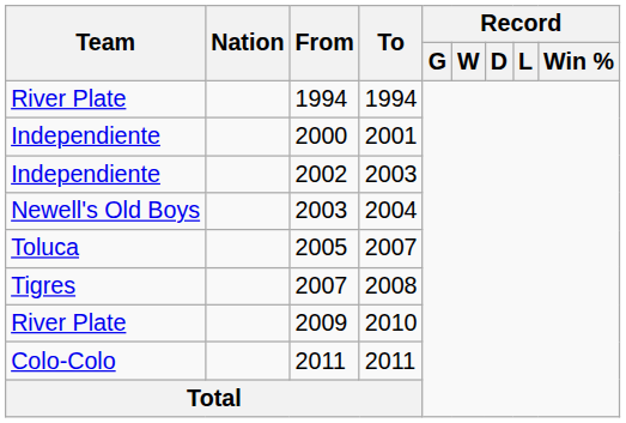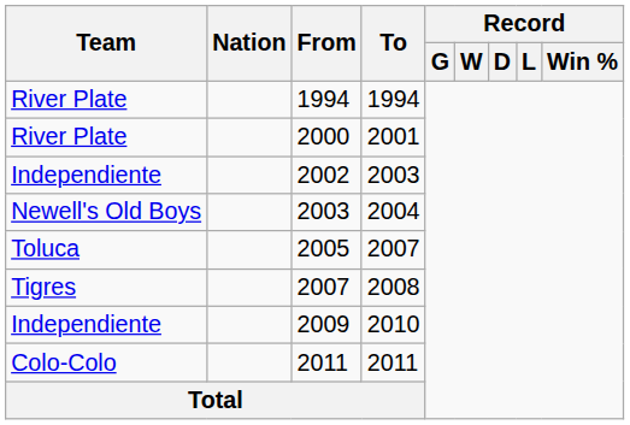2000 | Team: Independiente -> River Plate
2009 | Team: River Plate -> Independiente
